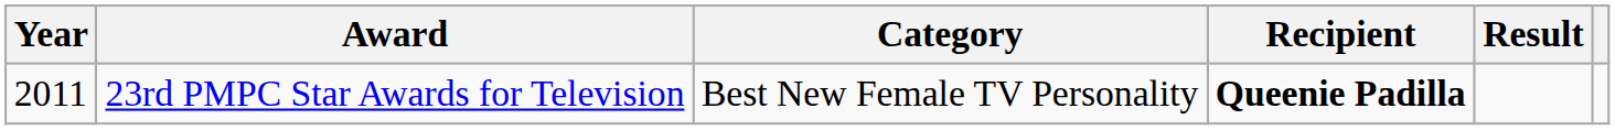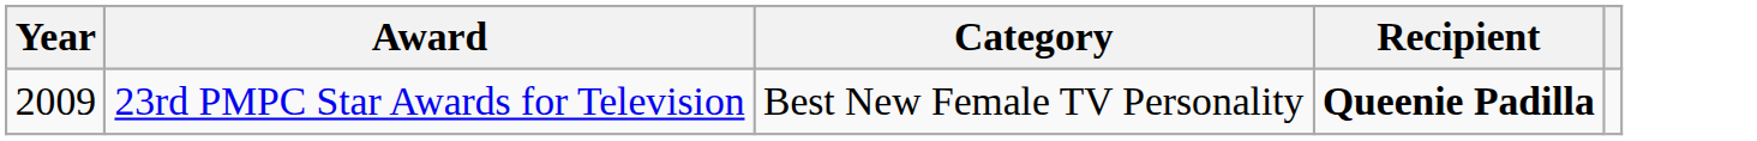- column: Result
23rd PMPC Star Awards for Television | Year: 2011 -> 2009
